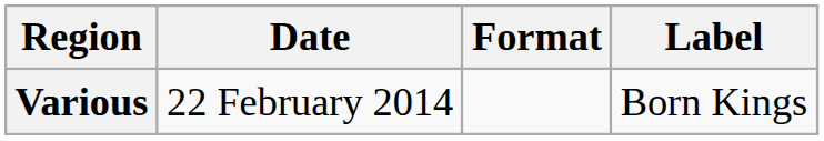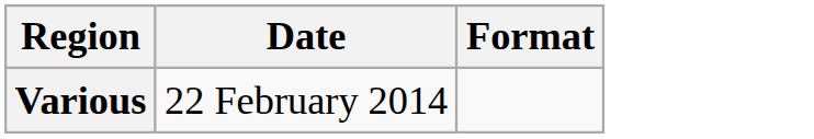- column: Label | Born Kings
